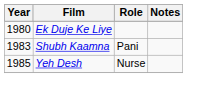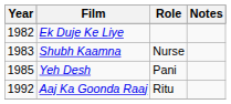Ek Duje Ke Liye | Year: 1980 -> 1982
Shubh Kaamna | Role: Pani -> Nurse
Yeh Desh | Role: Nurse -> Pani
+ row: 1992 | Aaj Ka Goonda Raaj | Ritu
